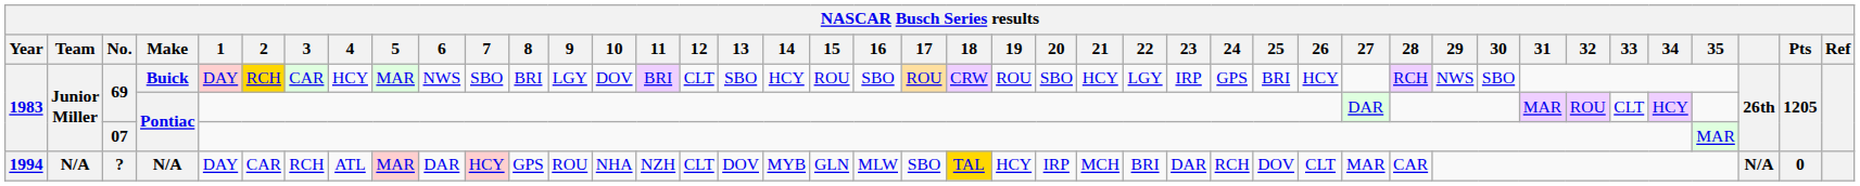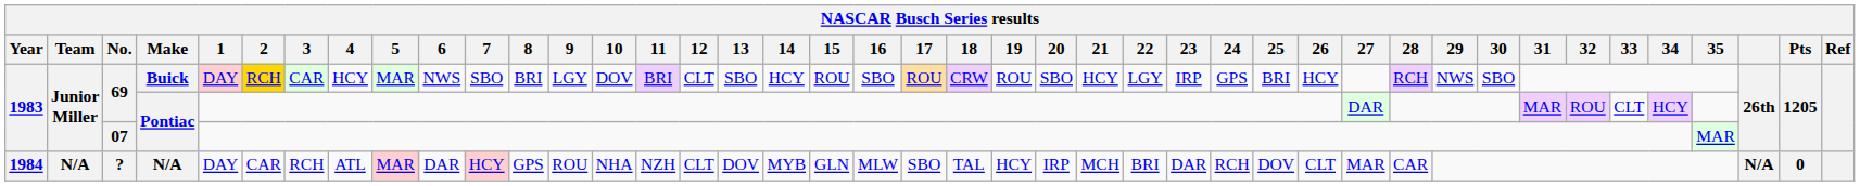? | Year: 1994 -> 1984
? | 18: gold background -> no background
